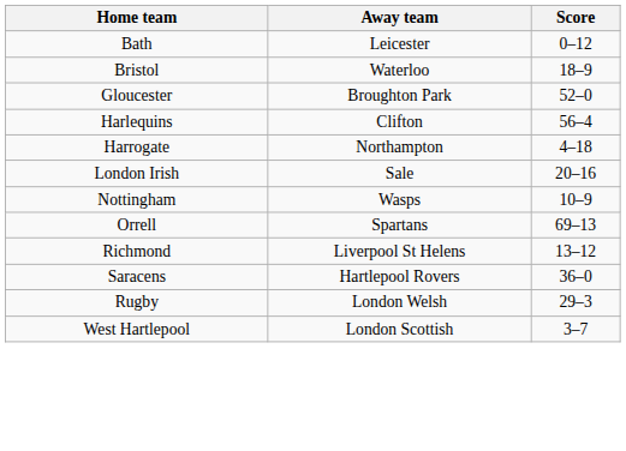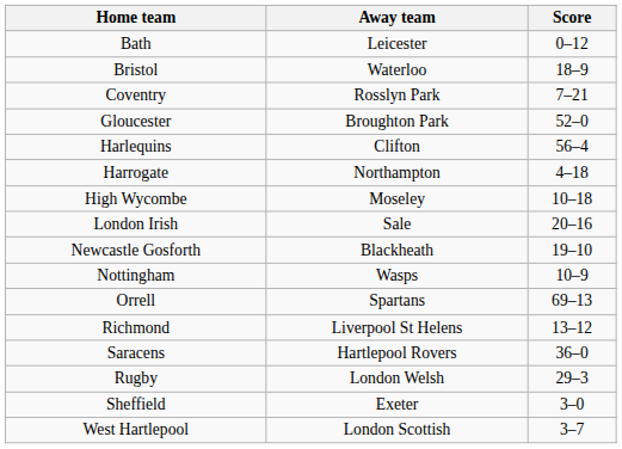+ row: Coventry | Rosslyn Park | 7–21
+ row: High Wycombe | Moseley | 10–18
+ row: Newcastle Gosforth | Blackheath | 19–10
+ row: Sheffield | Exeter | 3–0
